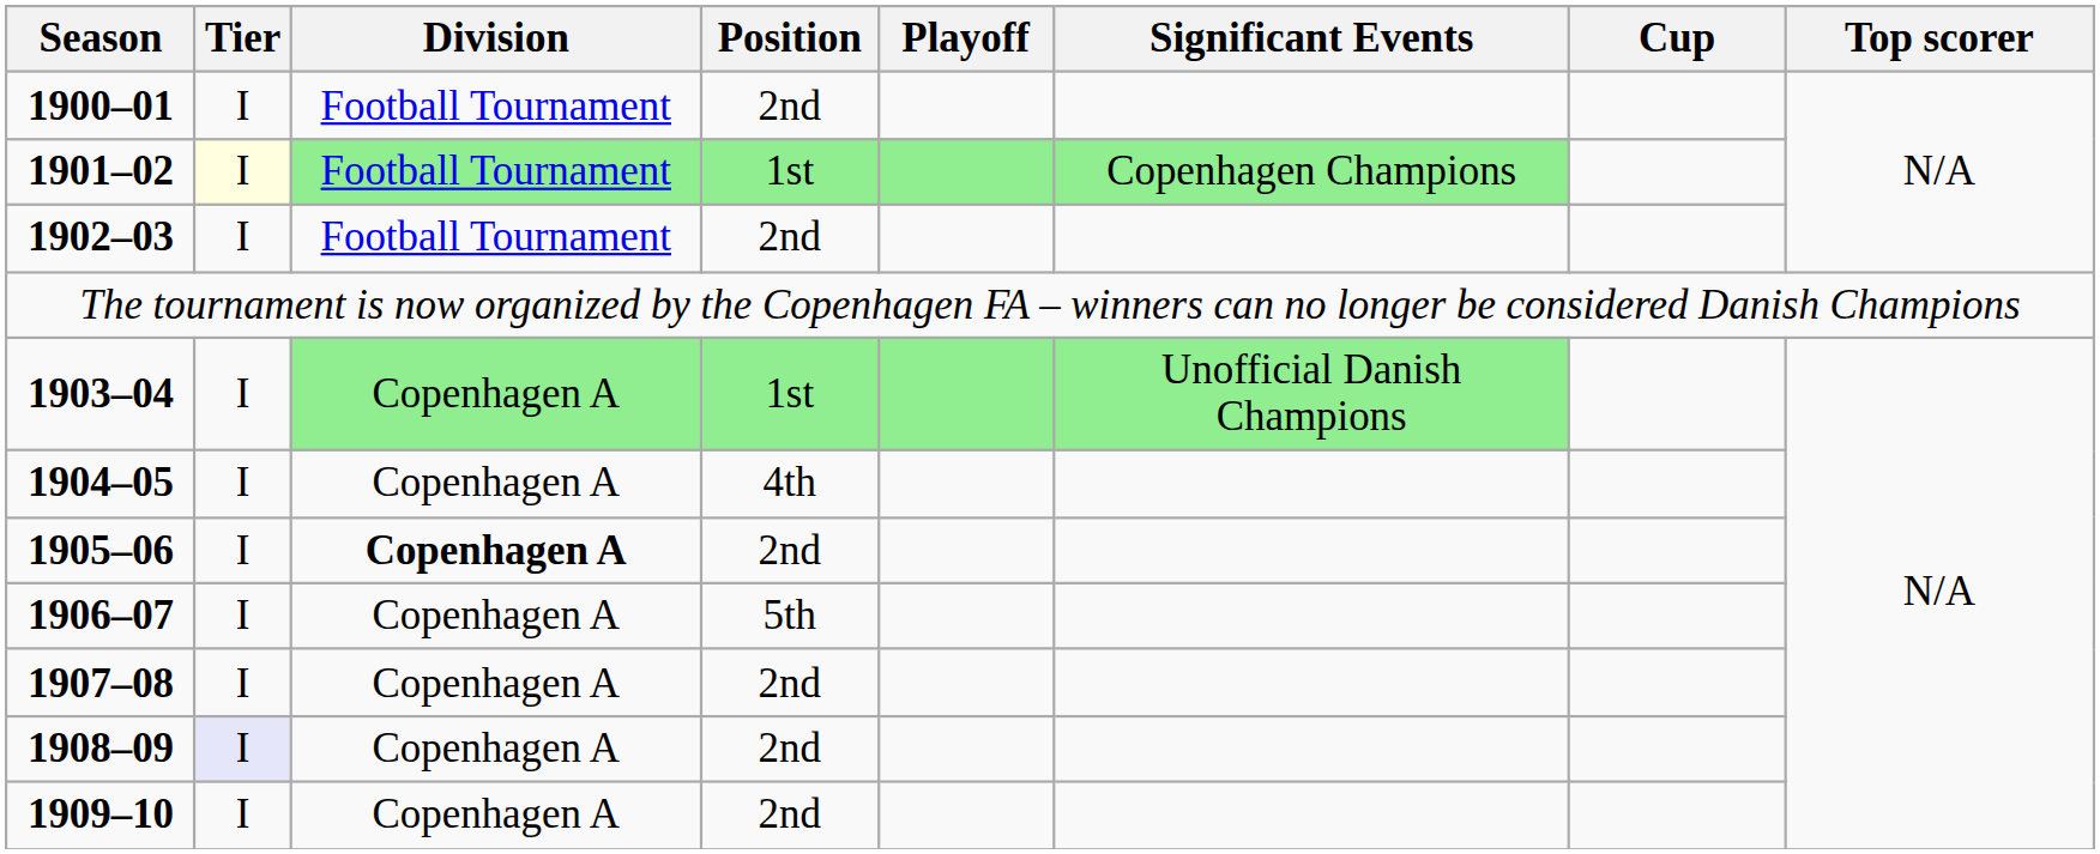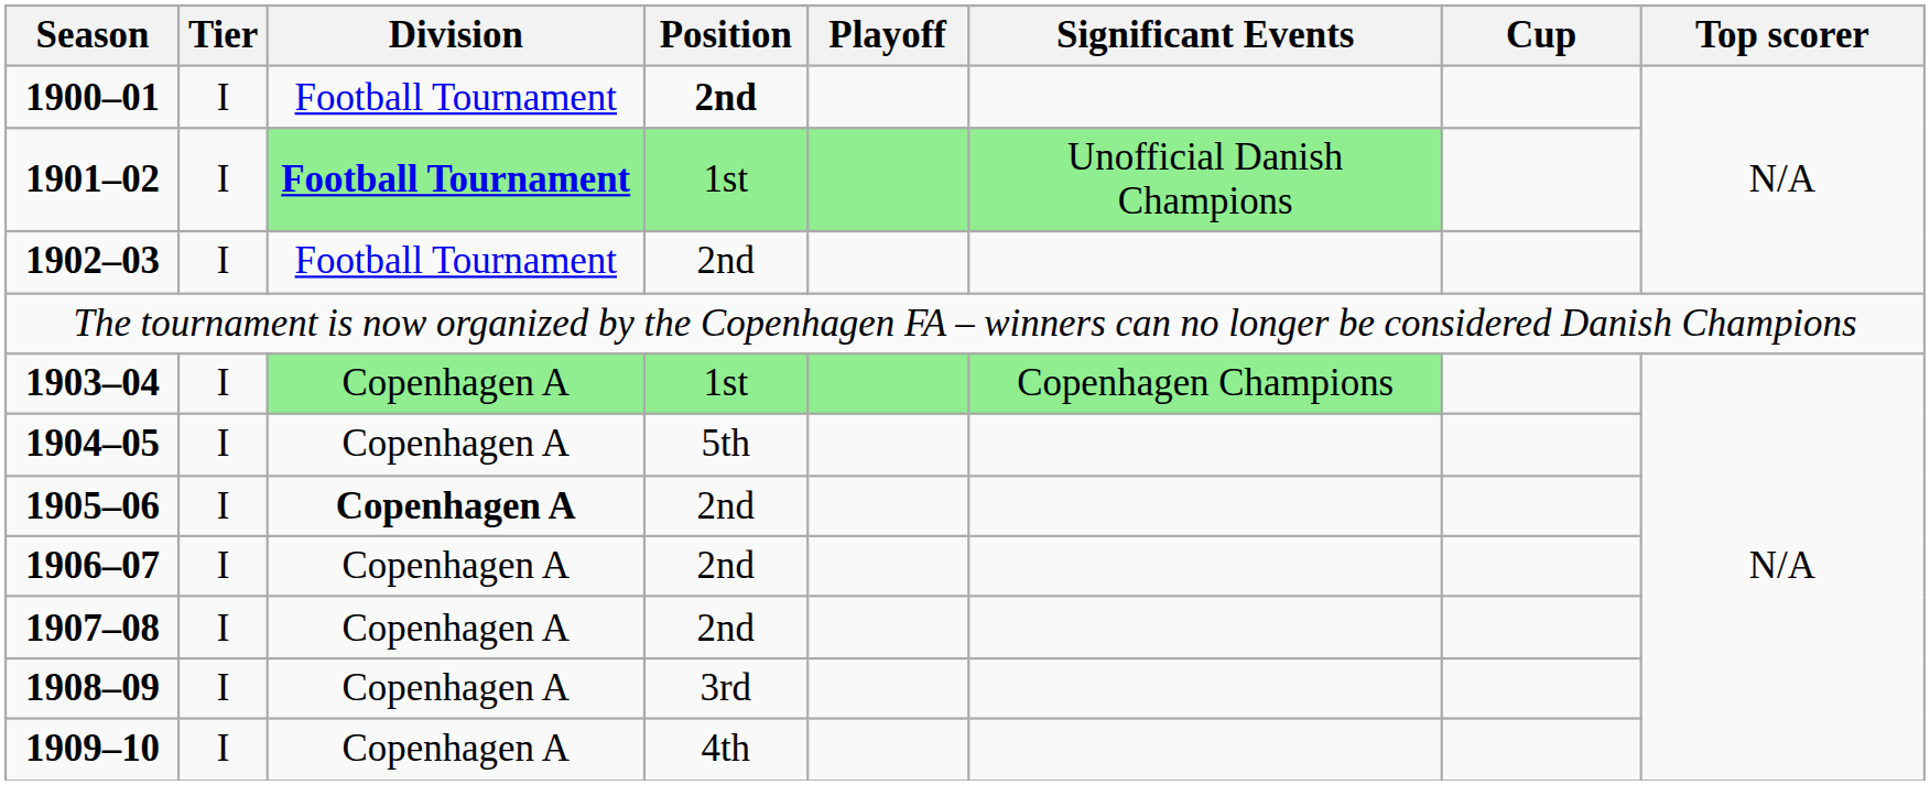1900–01 | Position: normal -> bold
1901–02 | Tier: lightyellow background -> no background
1901–02 | Division: normal -> bold
1901–02 | Significant Events: Copenhagen Champions -> Unofficial Danish Champions
1903–04 | Significant Events: Unofficial Danish Champions -> Copenhagen Champions
1904–05 | Position: 4th -> 5th
1906–07 | Position: 5th -> 2nd
1908–09 | Tier: lavender background -> no background
1908–09 | Position: 2nd -> 3rd
1909–10 | Position: 2nd -> 4th
